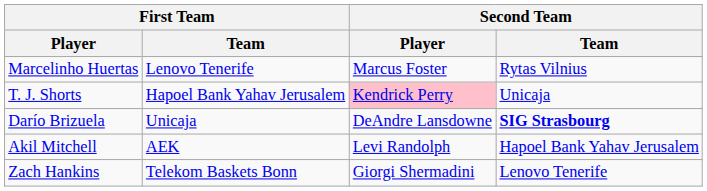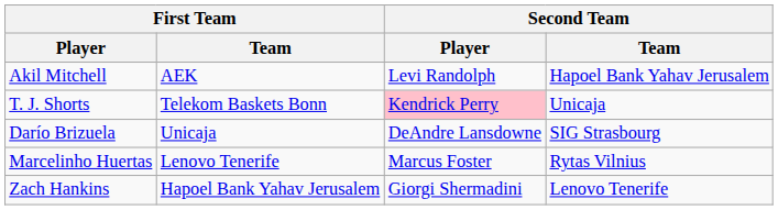rows swapped: Marcelinho Huertas <-> Akil Mitchell
T. J. Shorts | First Team / Team: Hapoel Bank Yahav Jerusalem -> Telekom Baskets Bonn
Darío Brizuela | Second Team / Team: bold -> normal
Zach Hankins | First Team / Team: Telekom Baskets Bonn -> Hapoel Bank Yahav Jerusalem
